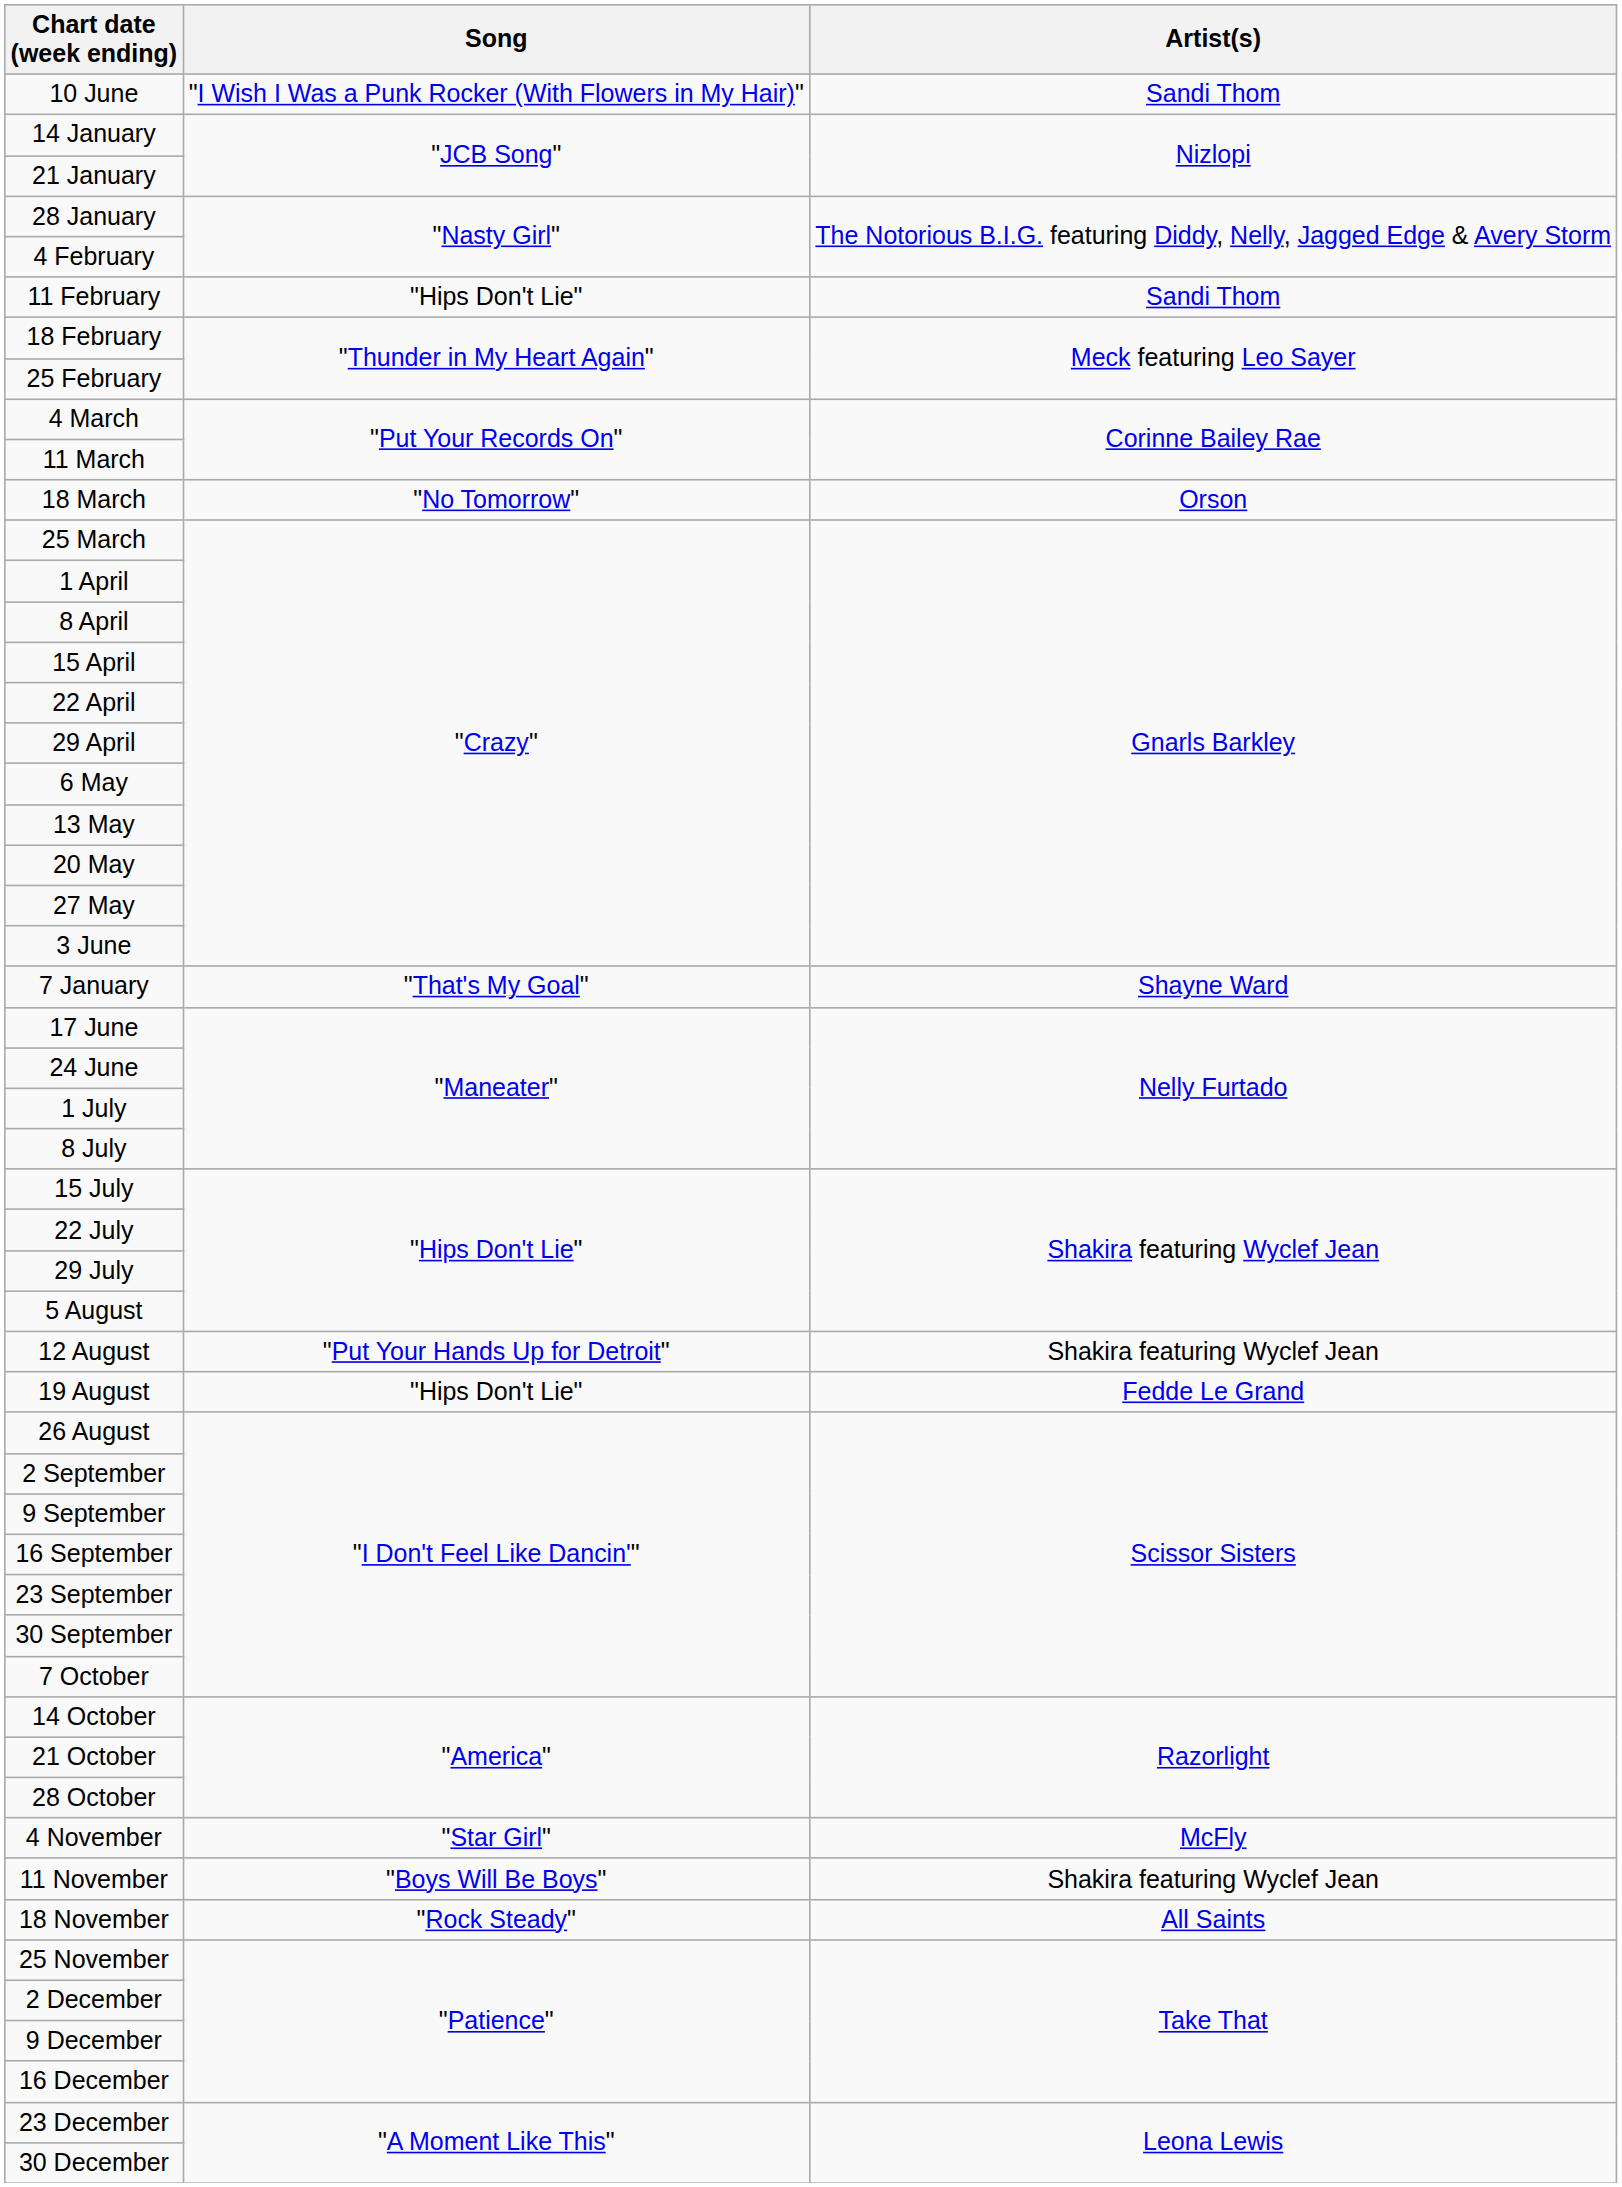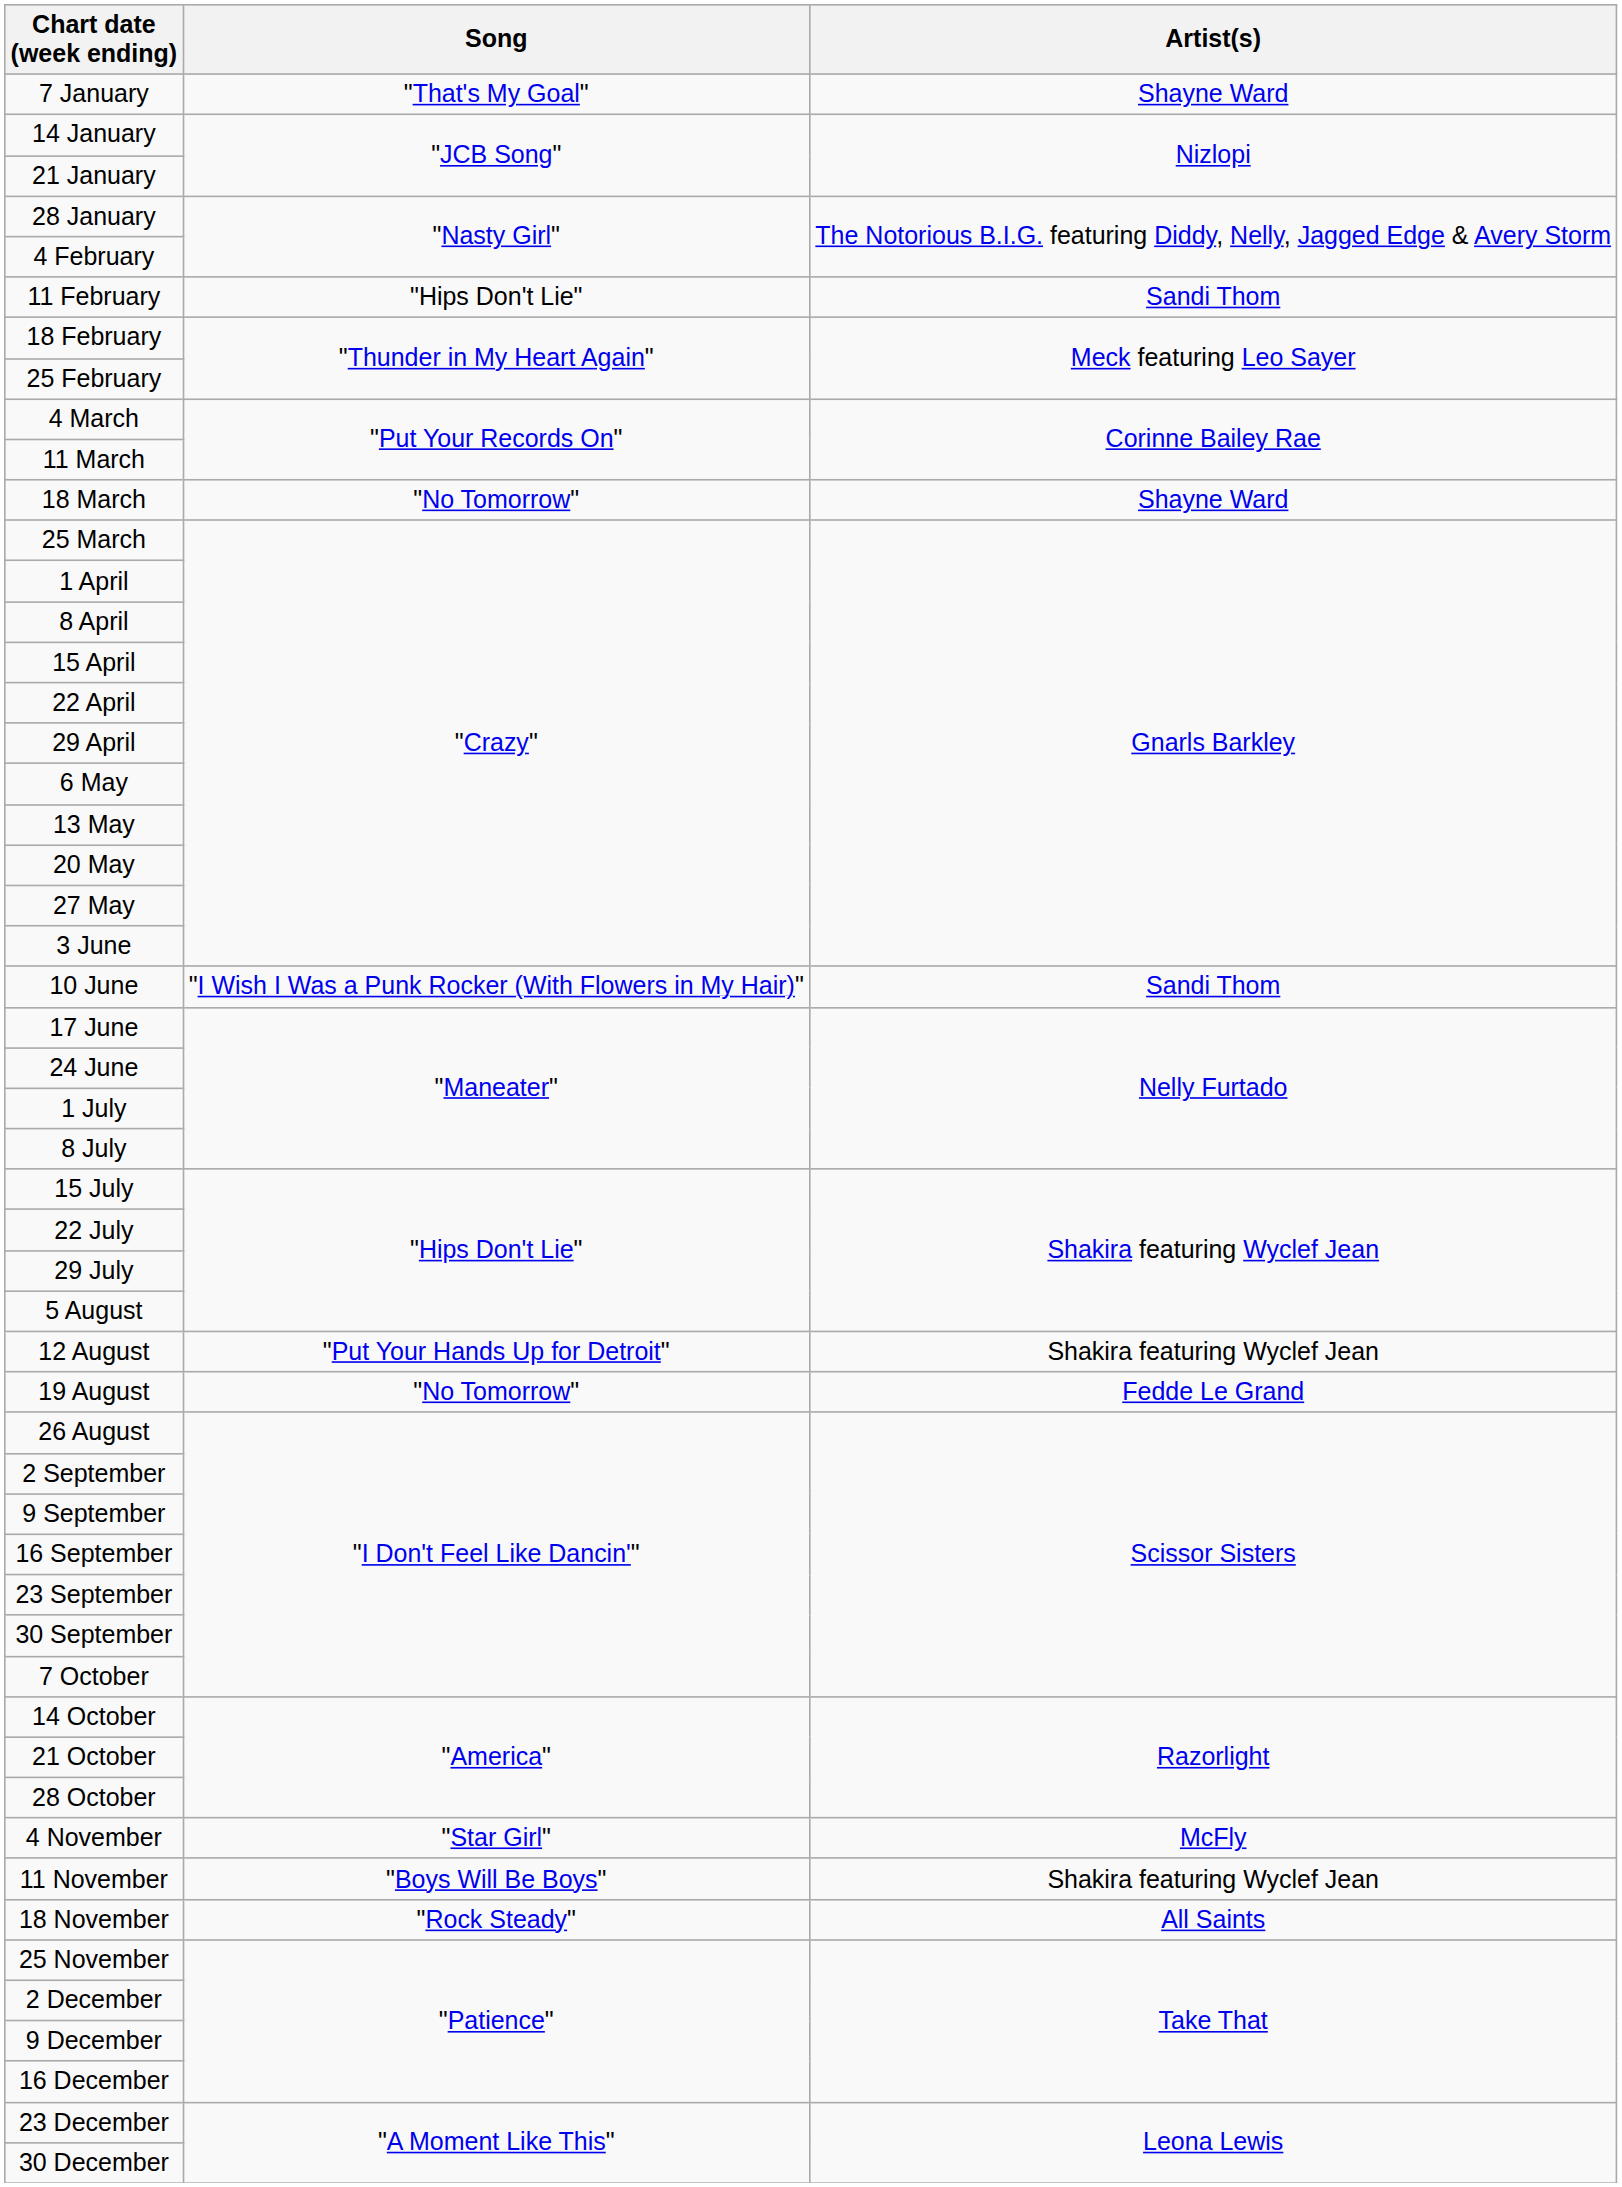rows swapped: 7 January <-> 10 June
18 March | Artist(s): Orson -> Shayne Ward
19 August | Song: "Hips Don't Lie" -> "No Tomorrow"
